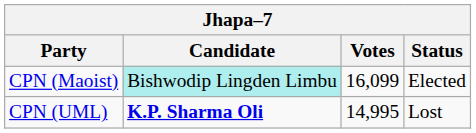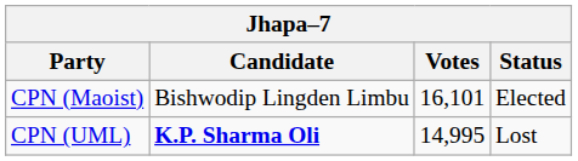CPN (Maoist) | Candidate: paleturquoise background -> no background
CPN (Maoist) | Votes: 16,099 -> 16,101
